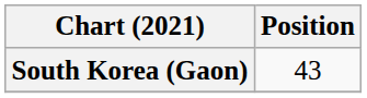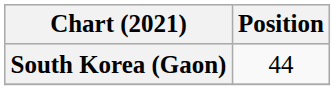South Korea (Gaon) | Position: 43 -> 44
